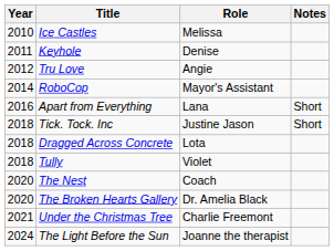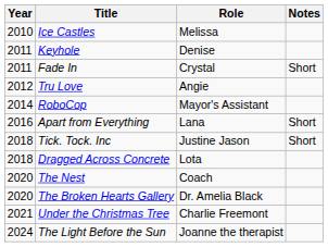+ row: 2011 | Fade In | Crystal | Short
- row: 2018 | Tully | Violet
